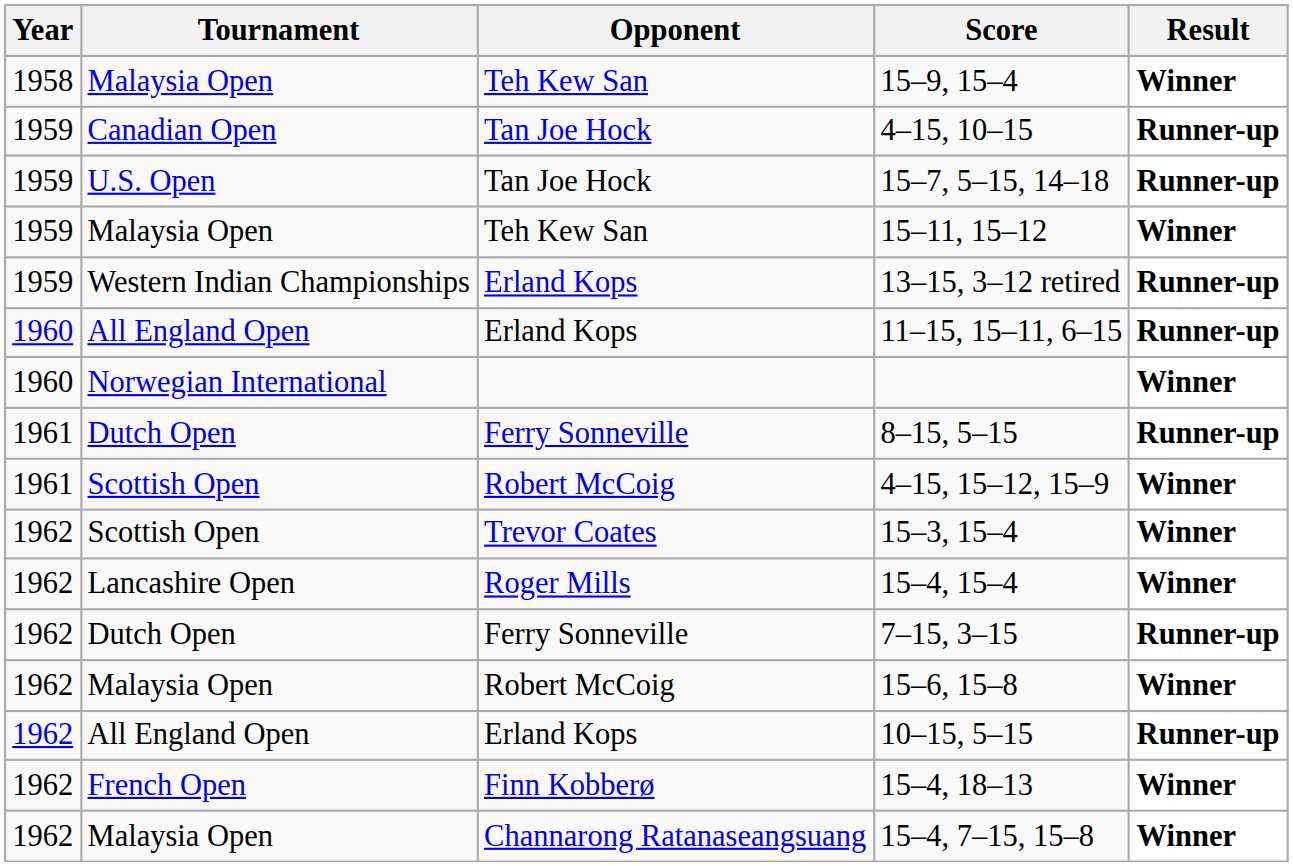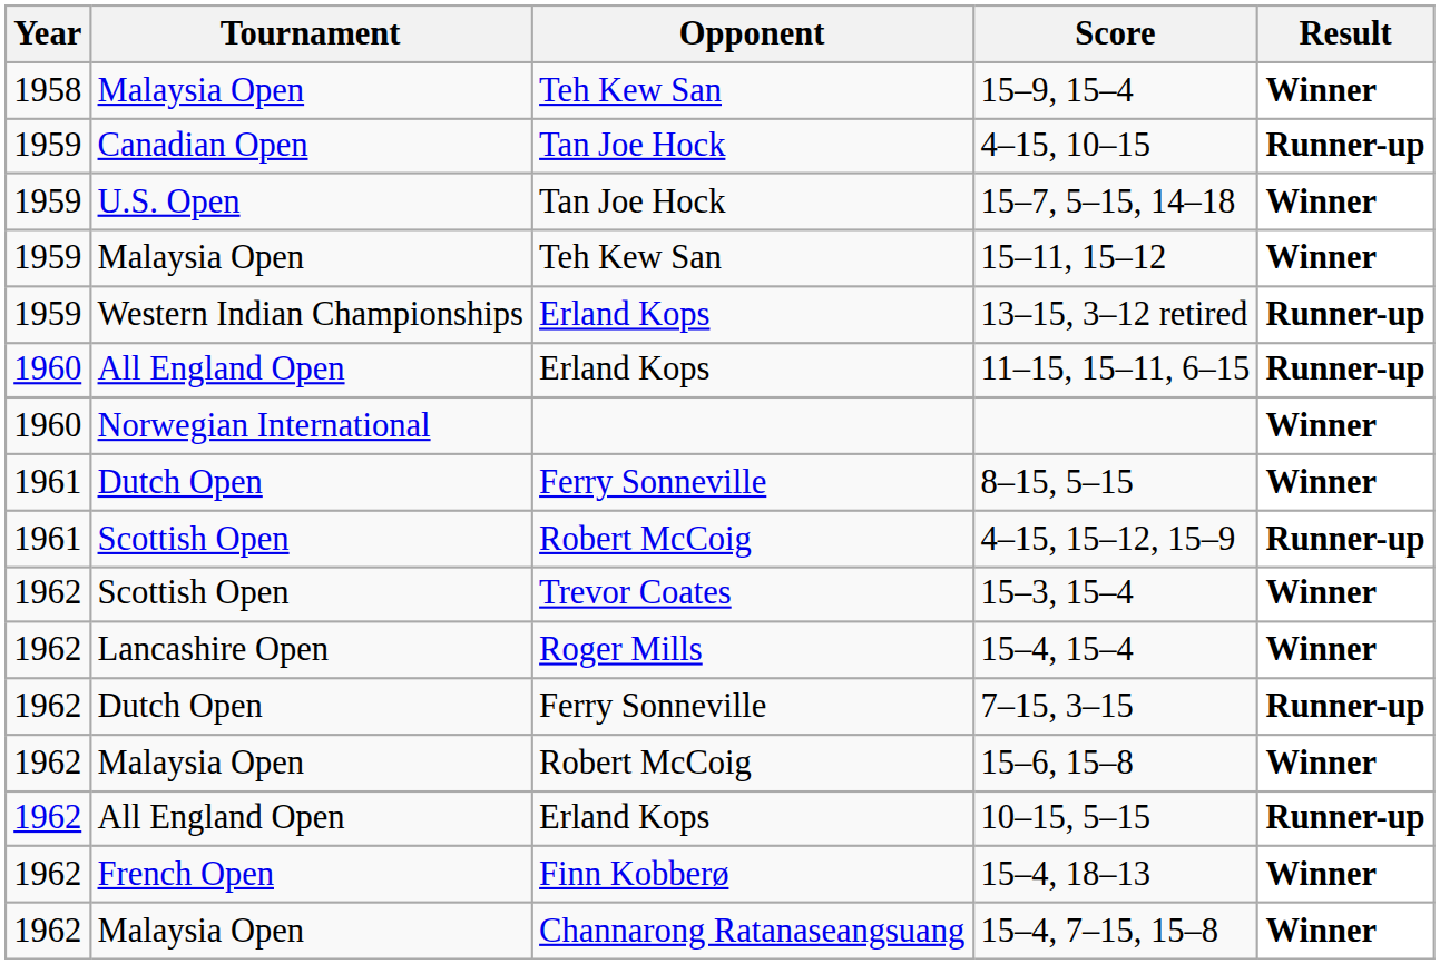15–7, 5–15, 14–18 | Result: Runner-up -> Winner
8–15, 5–15 | Result: Runner-up -> Winner
4–15, 15–12, 15–9 | Result: Winner -> Runner-up
